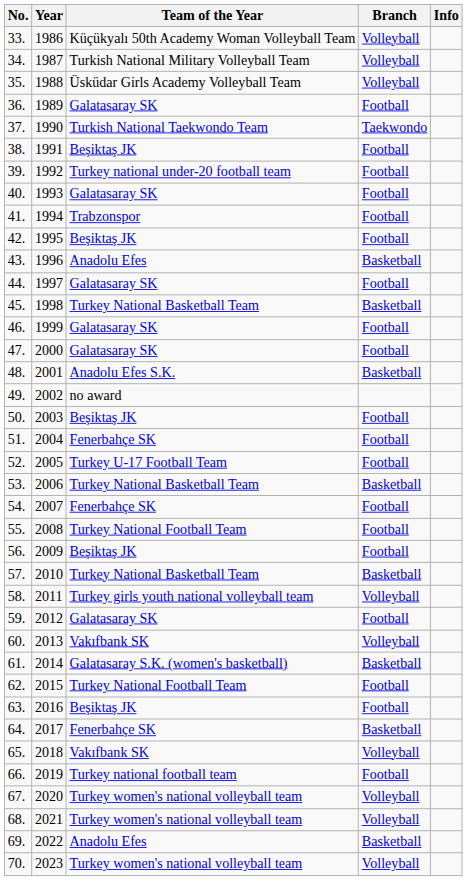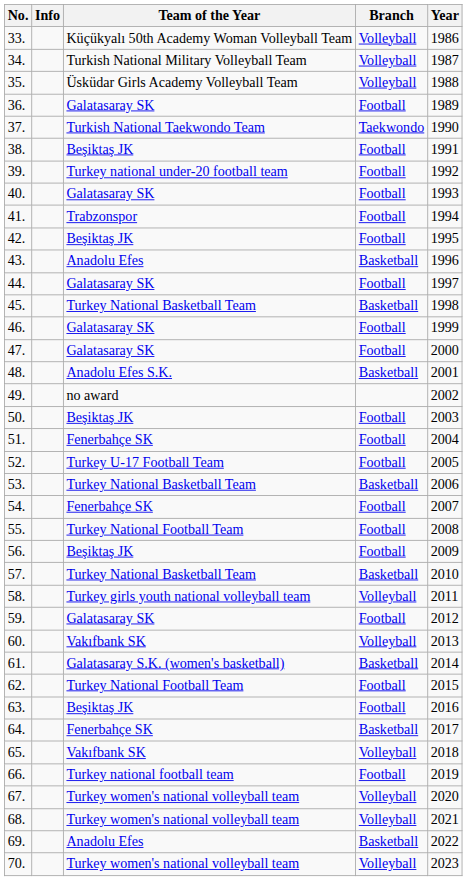columns swapped: Year <-> Info
